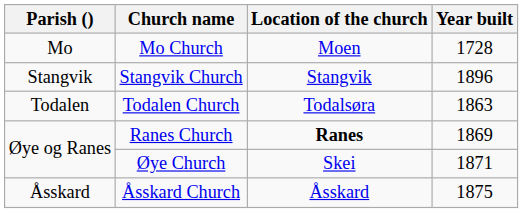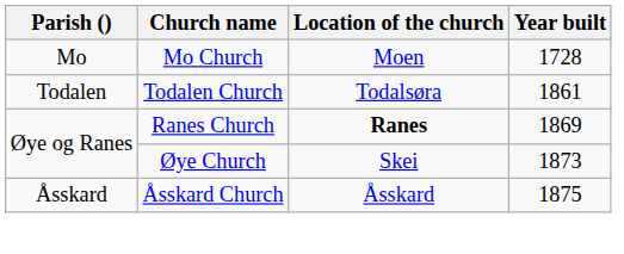- row: Stangvik | Stangvik Church | Stangvik | 1896
Todalen Church | Year built: 1863 -> 1861
Øye Church | Year built: 1871 -> 1873
